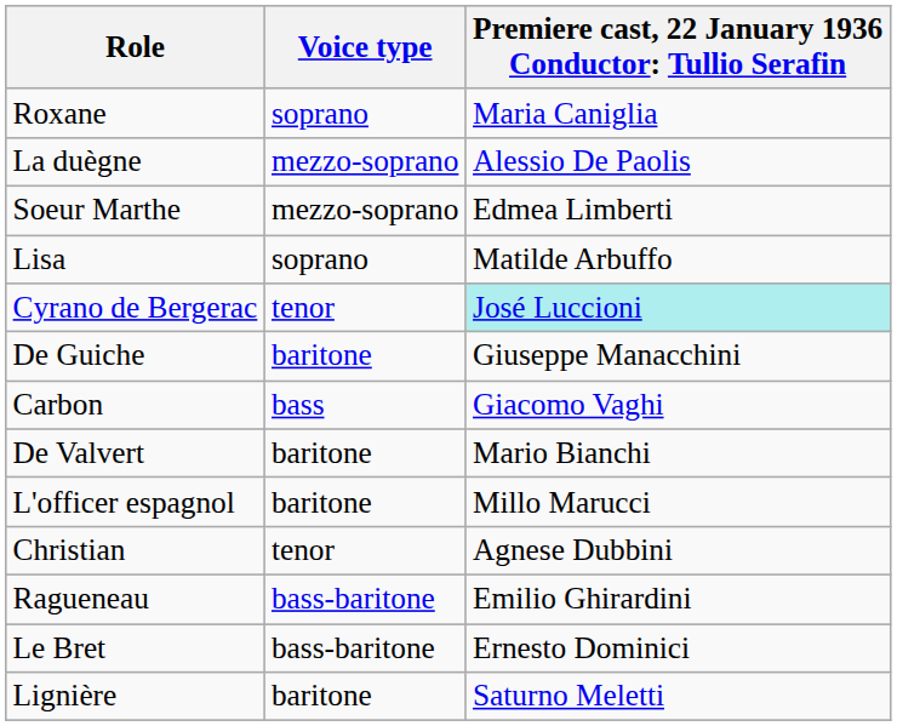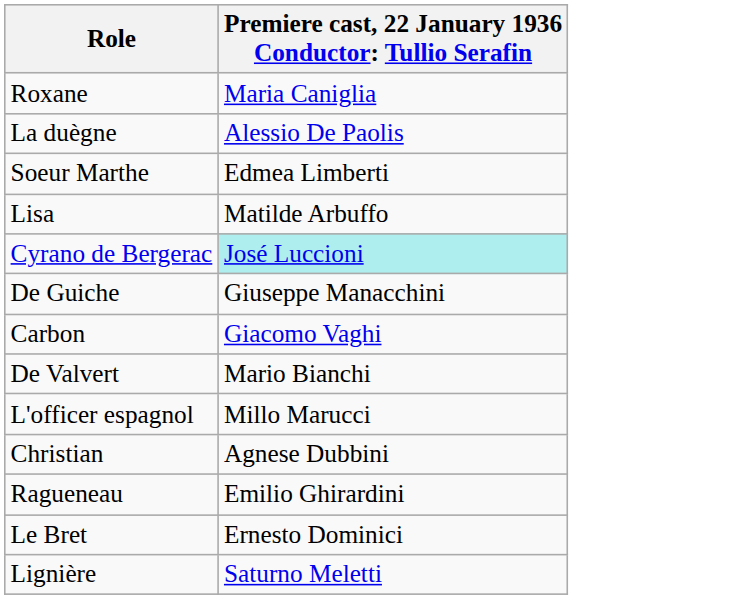- column: Voice type | soprano | mezzo-soprano | mezzo-soprano | soprano | tenor | baritone | bass | baritone | baritone | tenor | bass-baritone | bass-baritone | baritone
